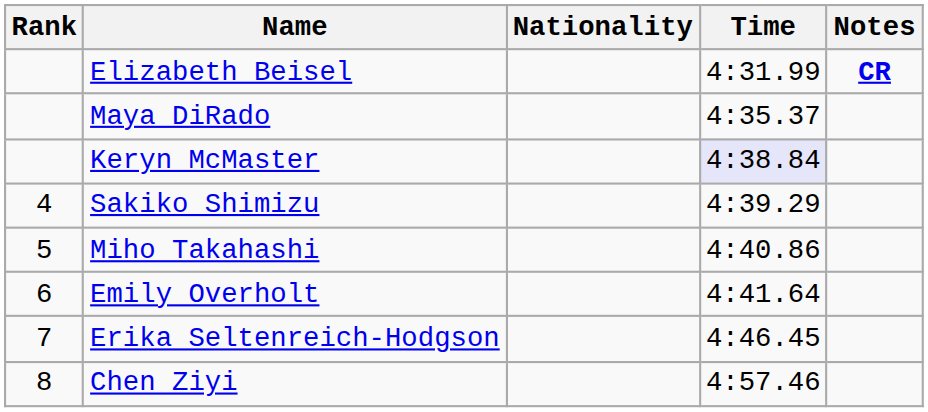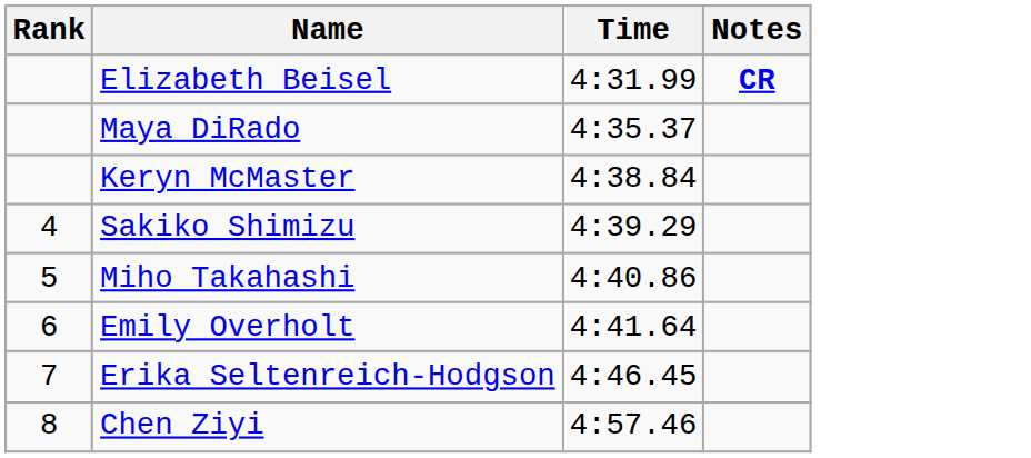- column: Nationality
Keryn McMaster | Time: lavender background -> no background
